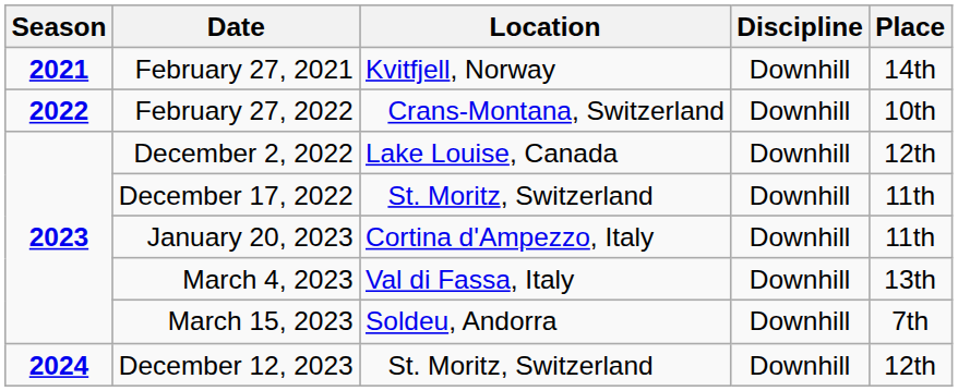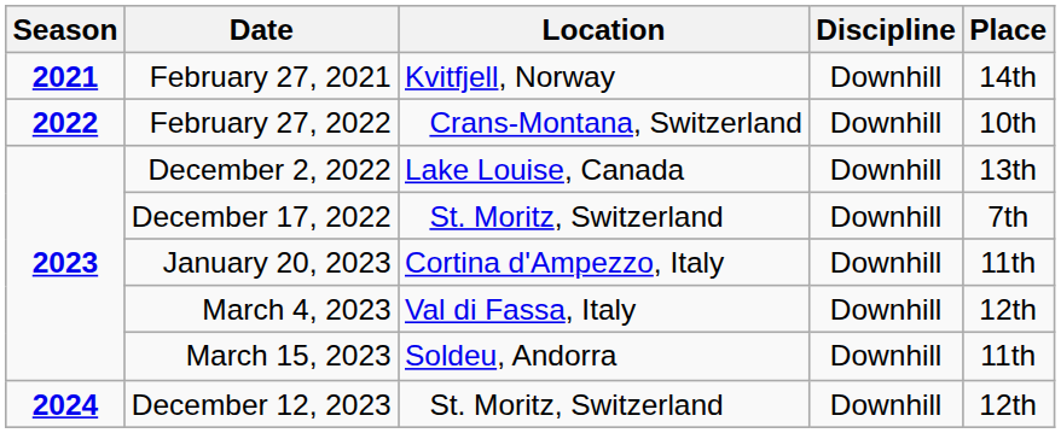December 2, 2022 | Place: 12th -> 13th
December 17, 2022 | Place: 11th -> 7th
March 4, 2023 | Place: 13th -> 12th
March 15, 2023 | Place: 7th -> 11th
